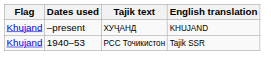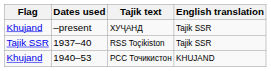ХУҶАНД | English translation: KHUJAND -> Tajik SSR
+ row: Tajik SSR | 1937–40 | RSS Toçikiston | Tajik SSR
PCC Точикистон | English translation: Tajik SSR -> KHUJAND
